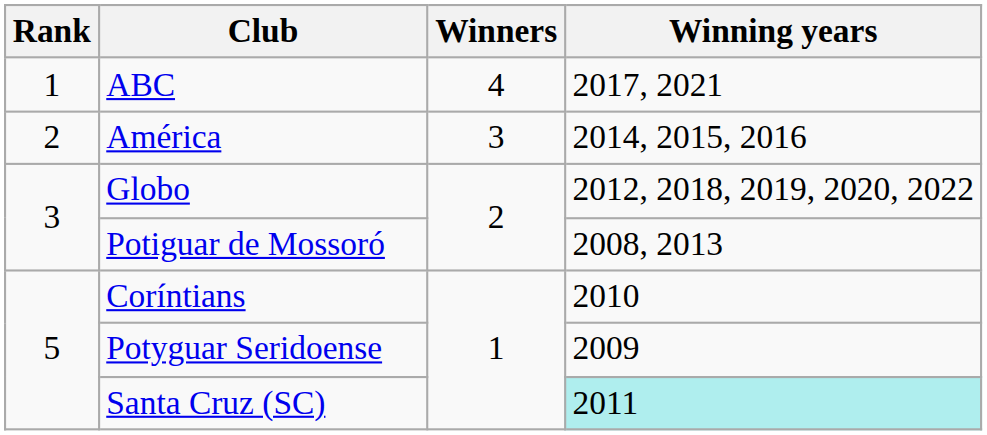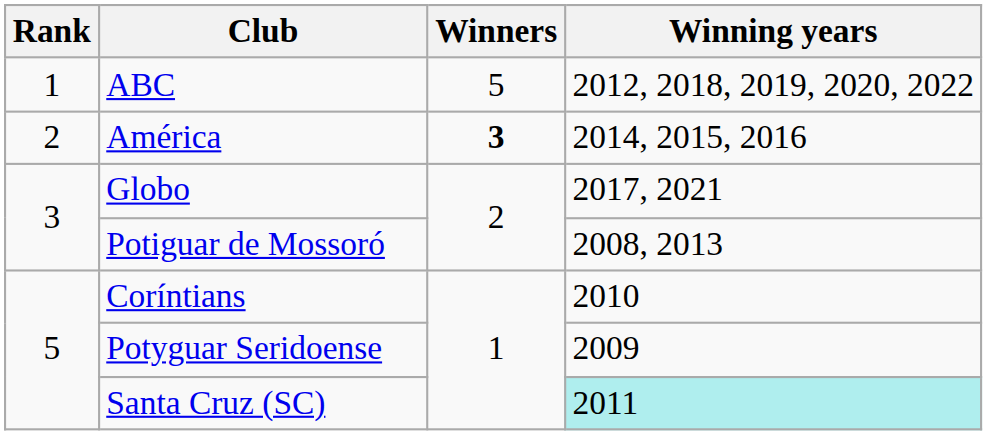ABC | Winners: 4 -> 5
ABC | Winning years: 2017, 2021 -> 2012, 2018, 2019, 2020, 2022
América | Winners: normal -> bold
Globo | Winning years: 2012, 2018, 2019, 2020, 2022 -> 2017, 2021
